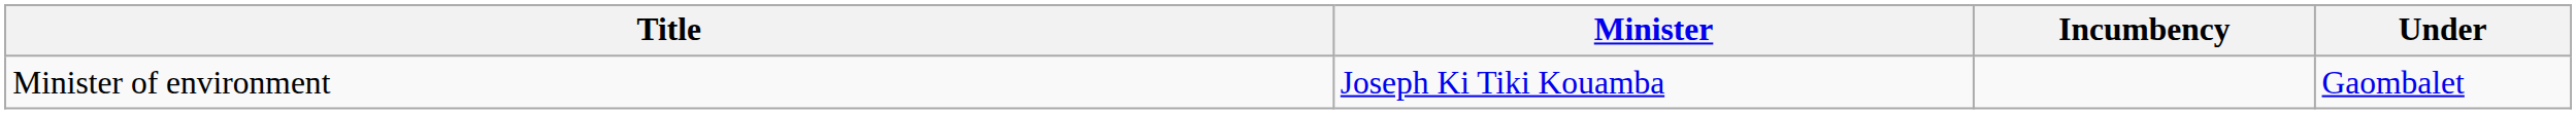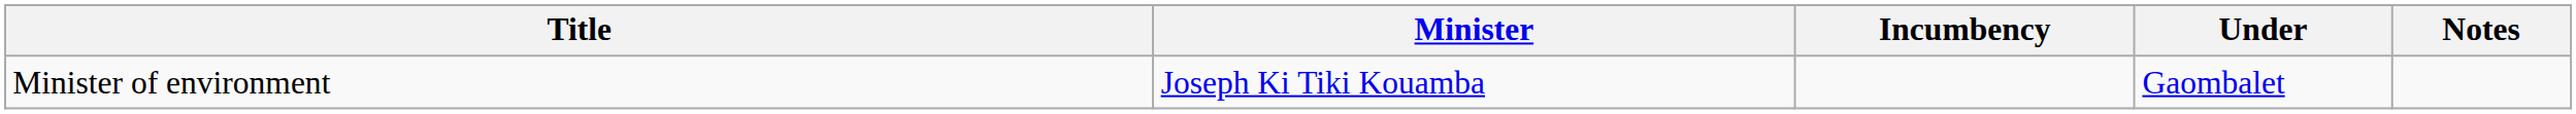+ column: Notes
